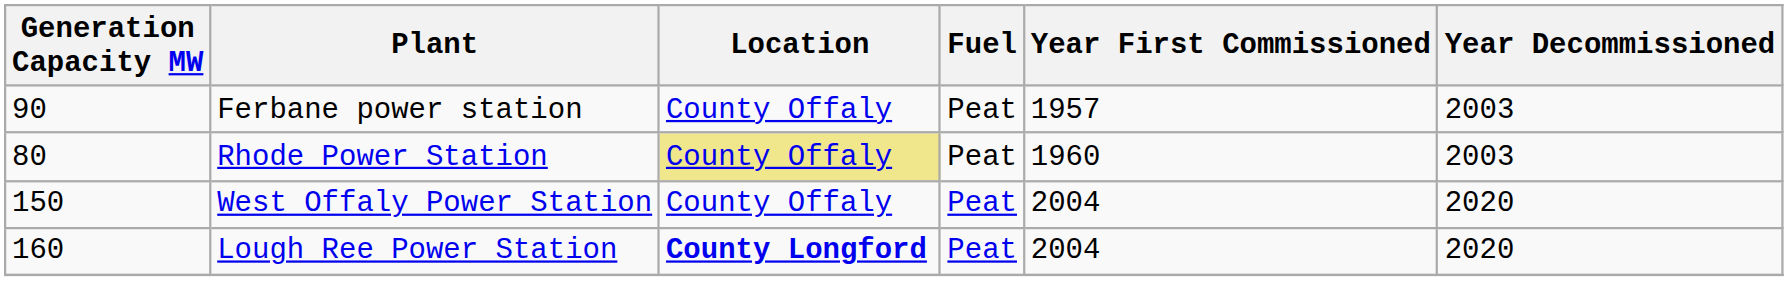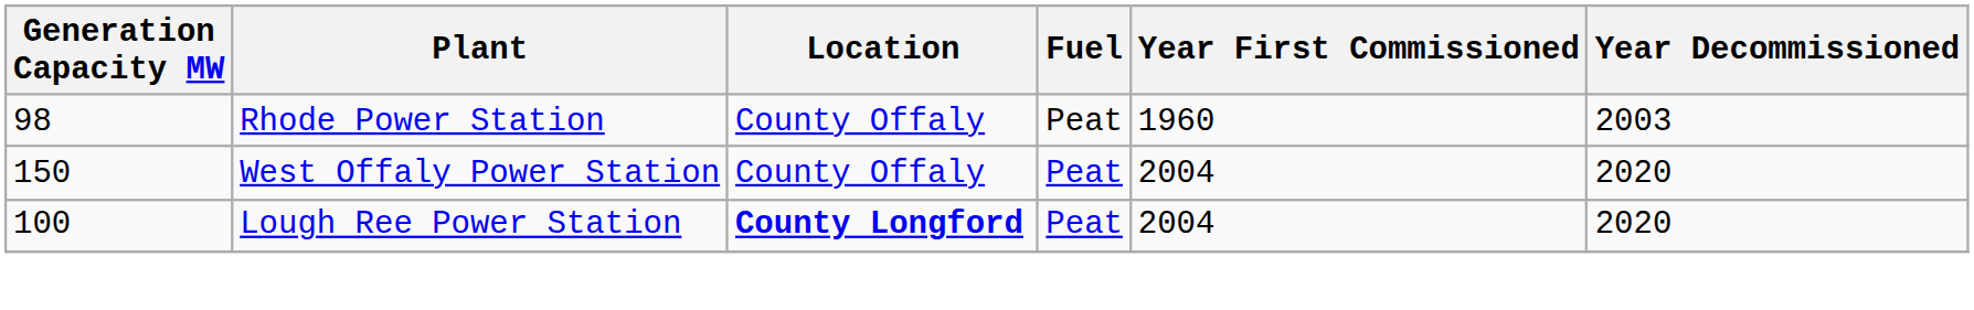- row: 90 | Ferbane power station | County Offaly | Peat | 1957 | 2003
Rhode Power Station | Generation Capacity MW: 80 -> 98
Rhode Power Station | Location: khaki background -> no background
Lough Ree Power Station | Generation Capacity MW: 160 -> 100
